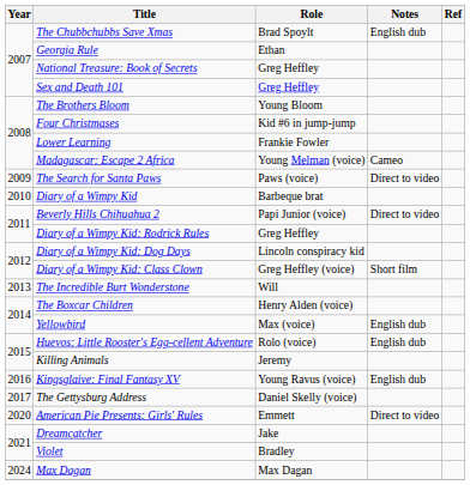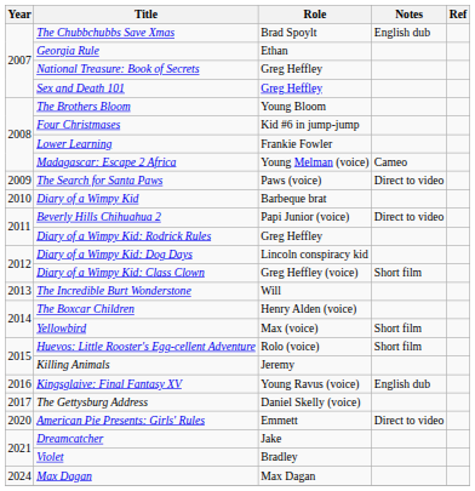Yellowbird | Notes: English dub -> Short film
Huevos: Little Rooster's Egg-cellent Adventure | Notes: English dub -> Short film
